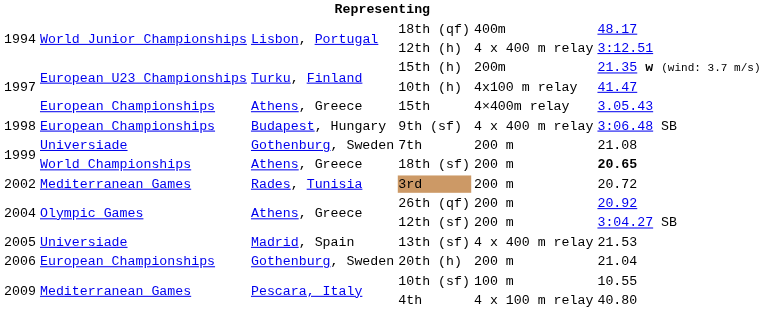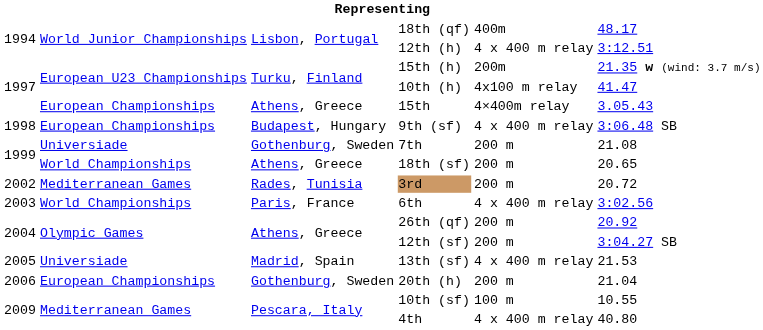18th (sf) | column 6: bold -> normal
+ row: 2003 | World Championships | Paris, France | 6th | 4 x 400 m relay | 3:02.56
4th | column 5: 4 x 100 m relay -> 4 x 400 m relay
